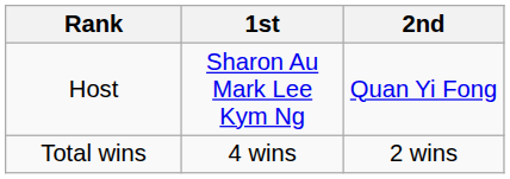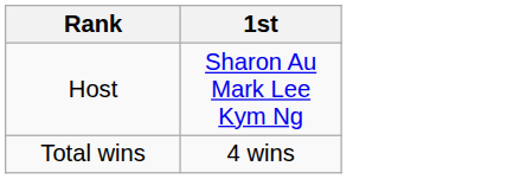- column: 2nd | Quan Yi Fong | 2 wins
